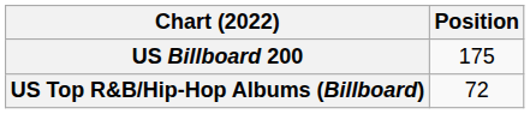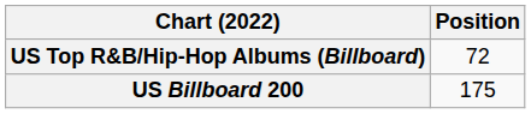rows swapped: US Billboard 200 <-> US Top R&B/Hip-Hop Albums (Billboard)
